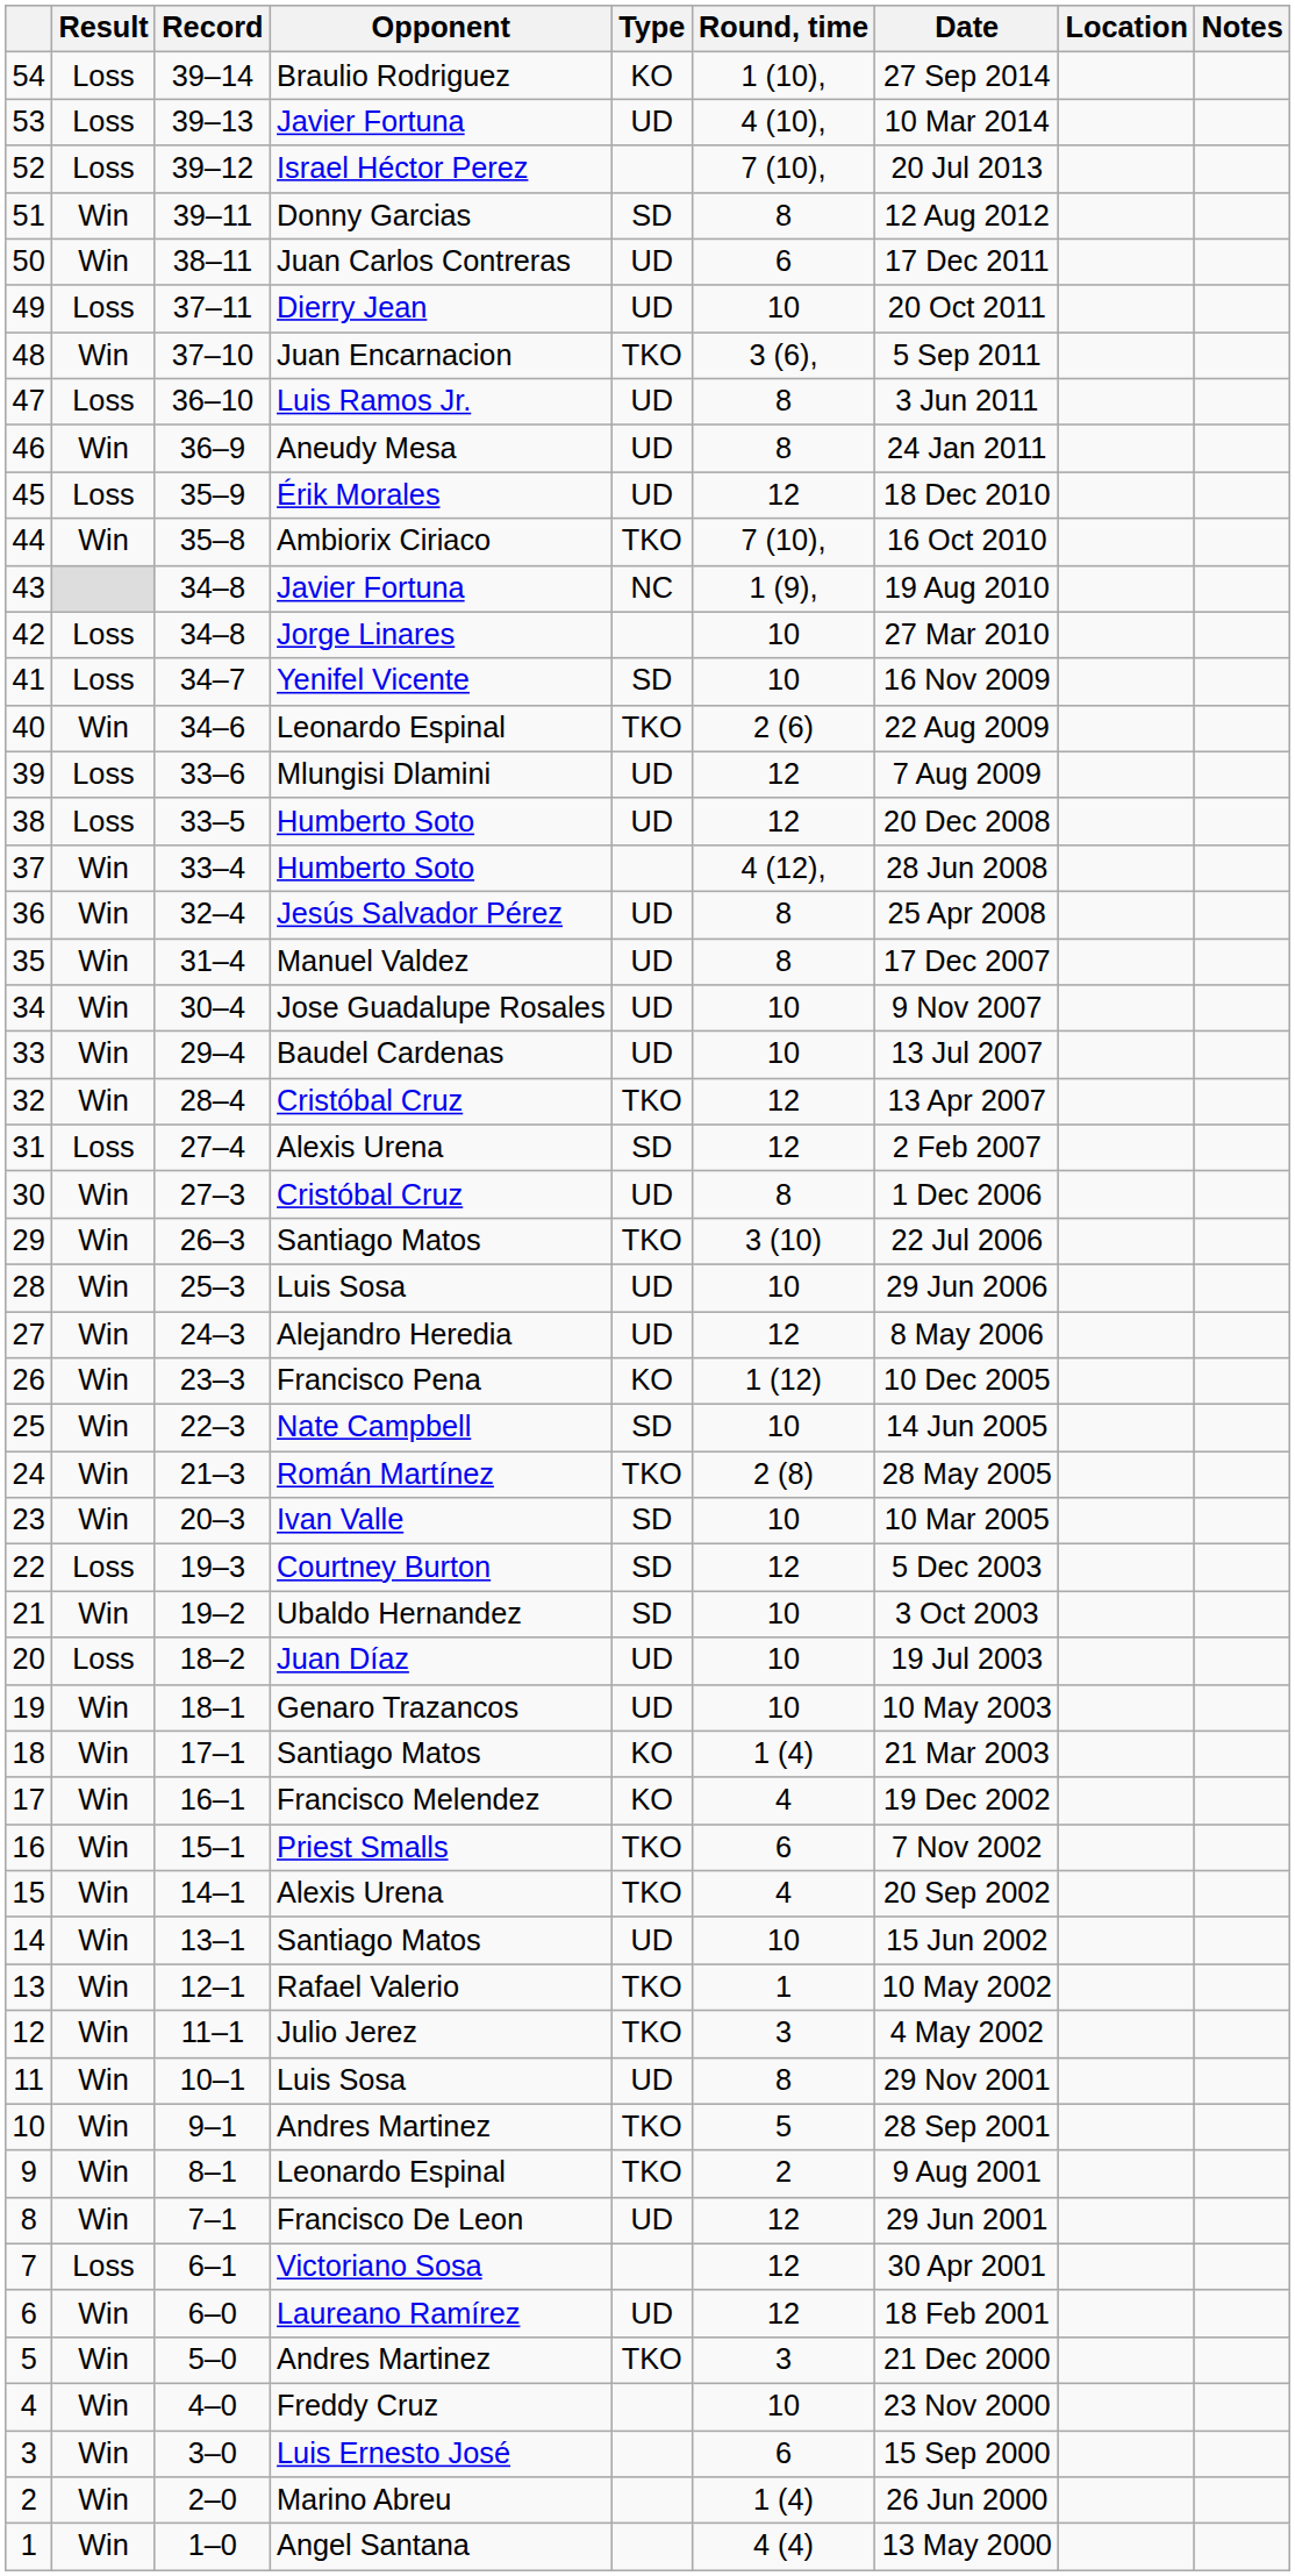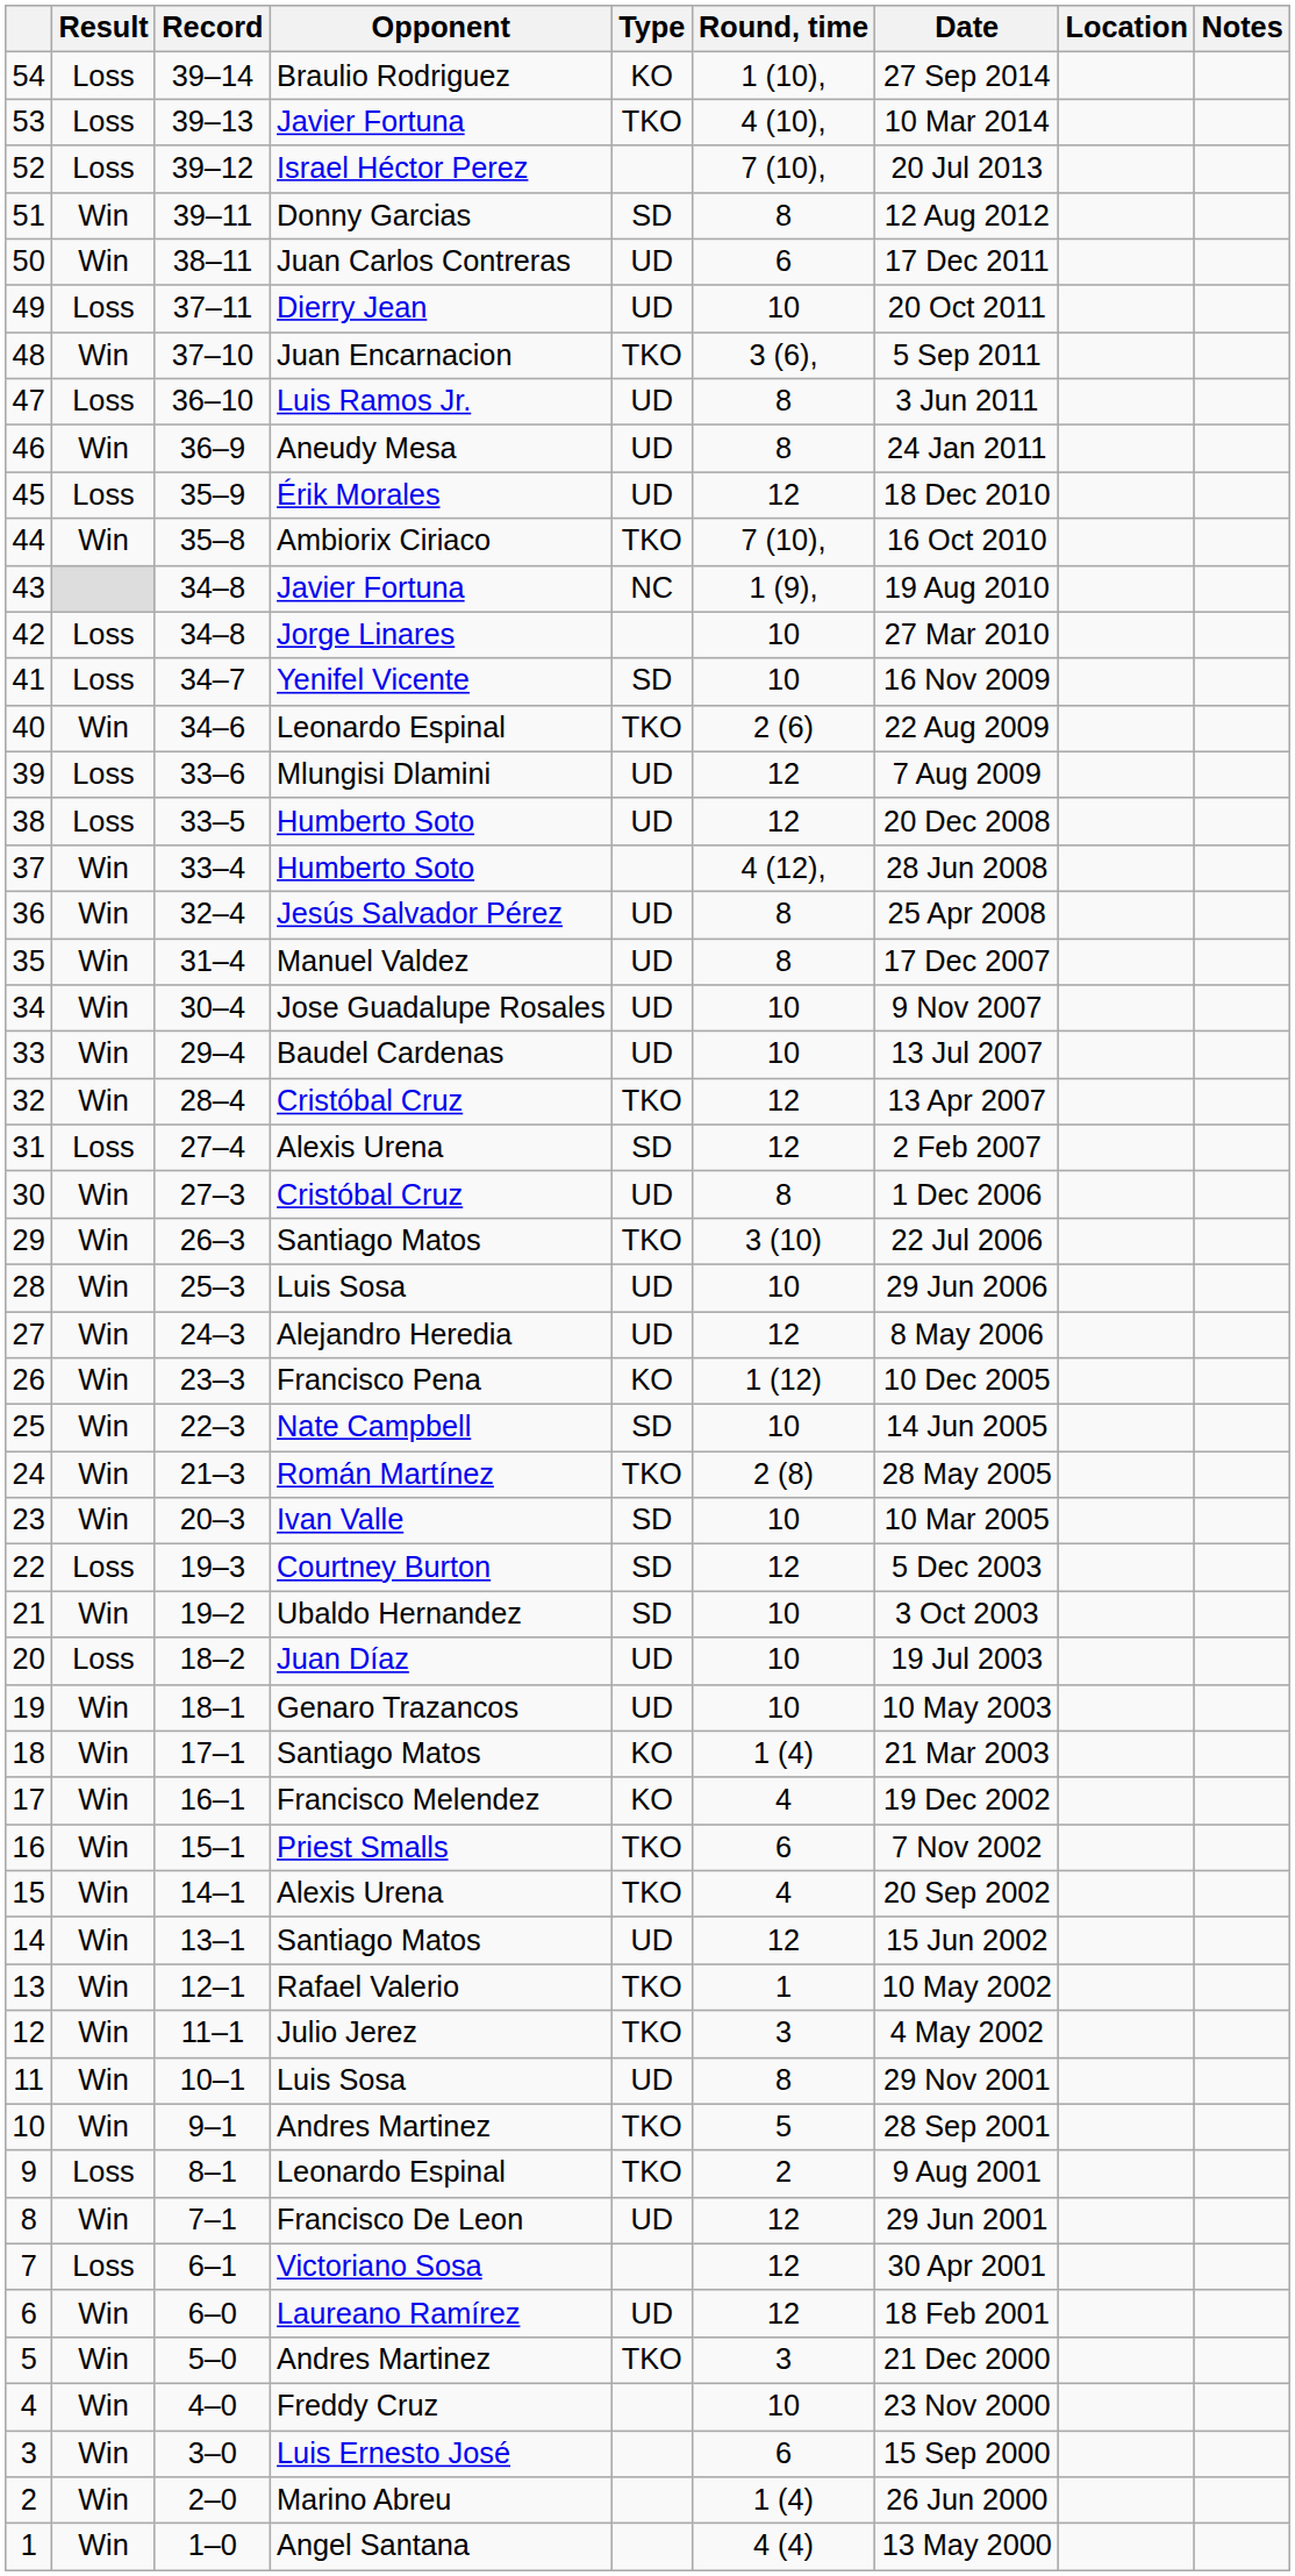53 | Type: UD -> TKO
14 | Round, time: 10 -> 12
9 | Result: Win -> Loss
